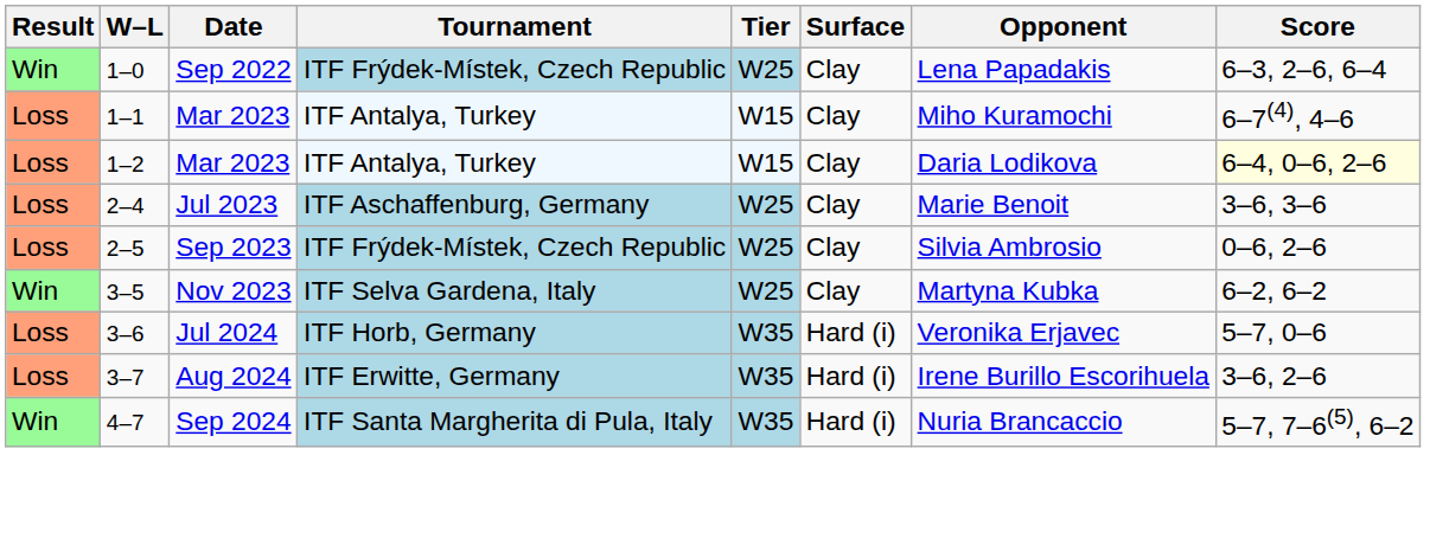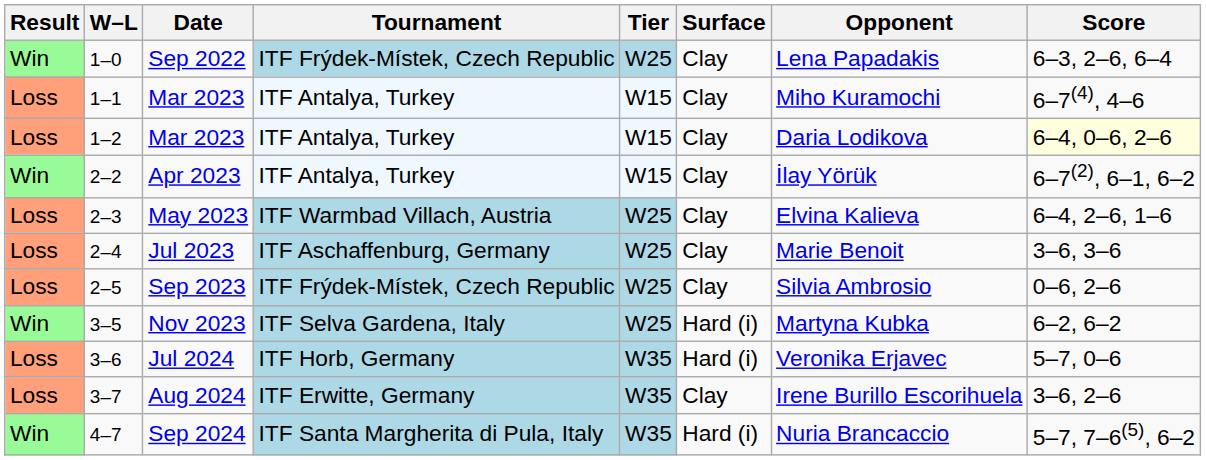+ row: Win | 2–2 | Apr 2023 | ITF Antalya, Turkey | W15 | Clay | İlay Yörük | 6–7(2), 6–1, 6–2
+ row: Loss | 2–3 | May 2023 | ITF Warmbad Villach, Austria | W25 | Clay | Elvina Kalieva | 6–4, 2–6, 1–6
Nov 2023 | Surface: Clay -> Hard (i)
Aug 2024 | Surface: Hard (i) -> Clay
